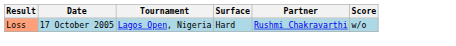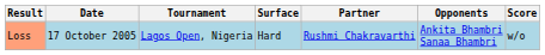+ column: Opponents | Ankita Bhambri Sanaa Bhambri
